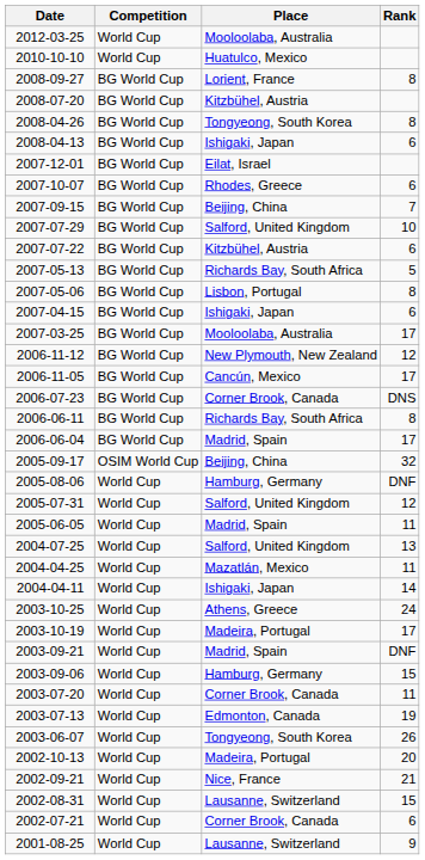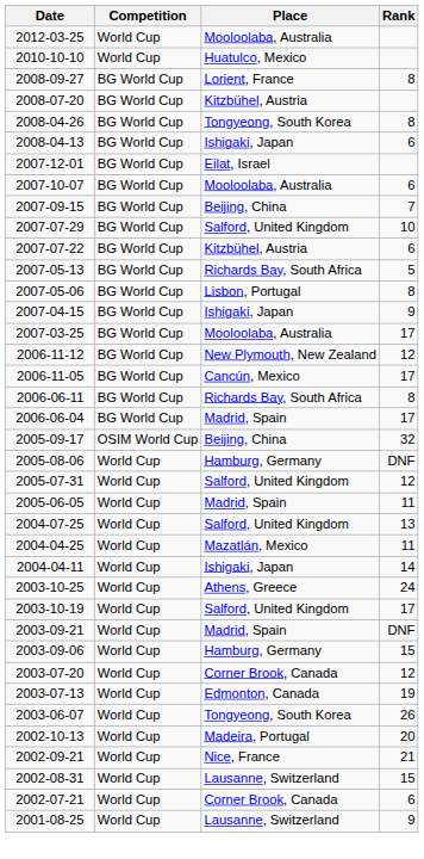2007-10-07 | Place: Rhodes, Greece -> Mooloolaba, Australia
2007-04-15 | Rank: 6 -> 9
- row: 2006-07-23 | BG World Cup | Corner Brook, Canada | DNS
2003-10-19 | Place: Madeira, Portugal -> Salford, United Kingdom
2003-07-20 | Rank: 11 -> 12
